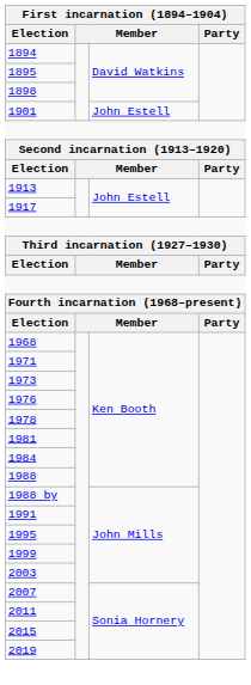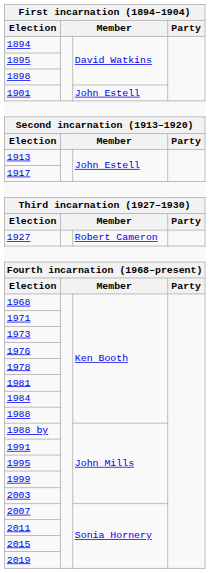+ row: 1927 | Robert Cameron
